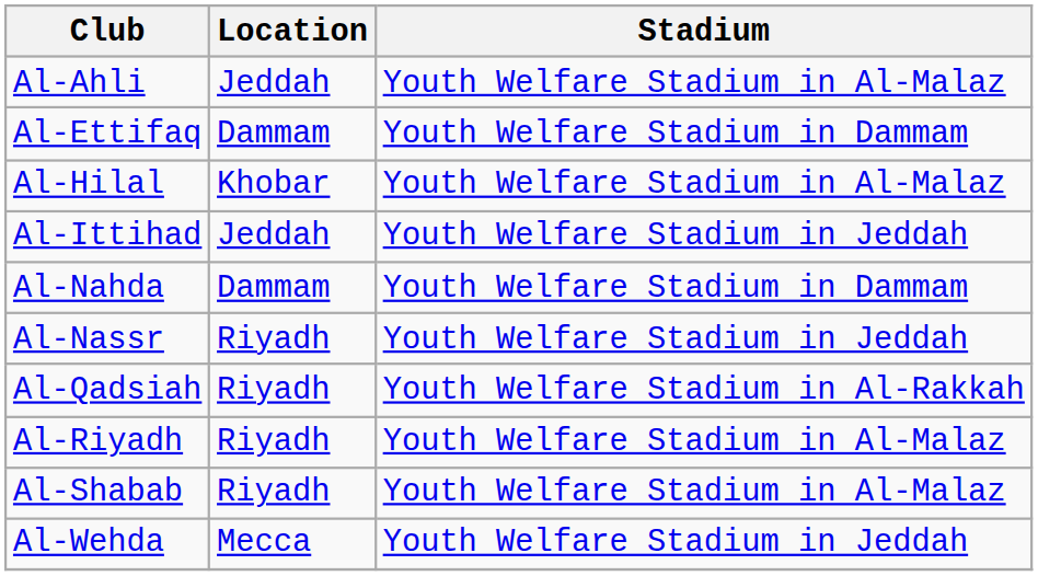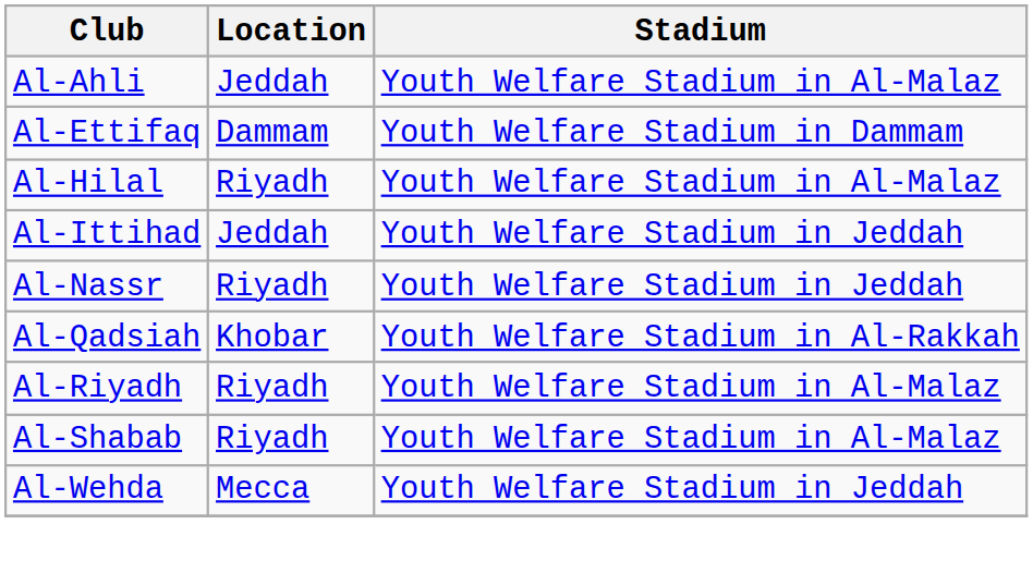Al-Hilal | Location: Khobar -> Riyadh
- row: Al-Nahda | Dammam | Youth Welfare Stadium in Dammam
Al-Qadsiah | Location: Riyadh -> Khobar
